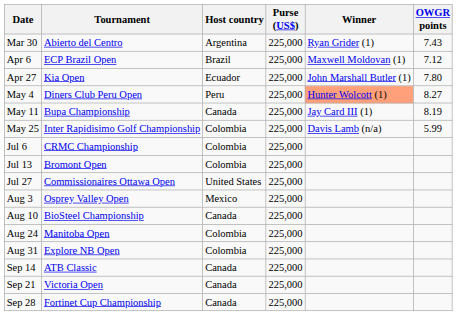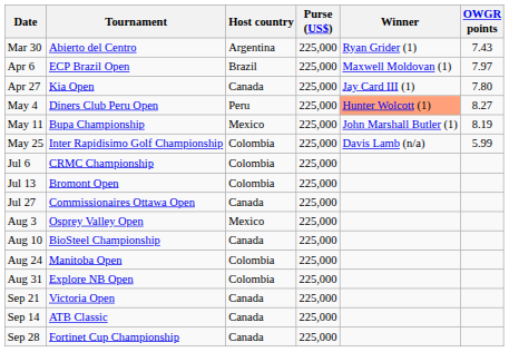Apr 6 | OWGR points: 7.12 -> 7.97
Apr 27 | Host country: Ecuador -> Canada
Apr 27 | Winner: John Marshall Butler (1) -> Jay Card III (1)
May 11 | Host country: Canada -> Mexico
May 11 | Winner: Jay Card III (1) -> John Marshall Butler (1)
Jul 27 | Host country: United States -> Canada
rows swapped: Sep 14 <-> Sep 21
